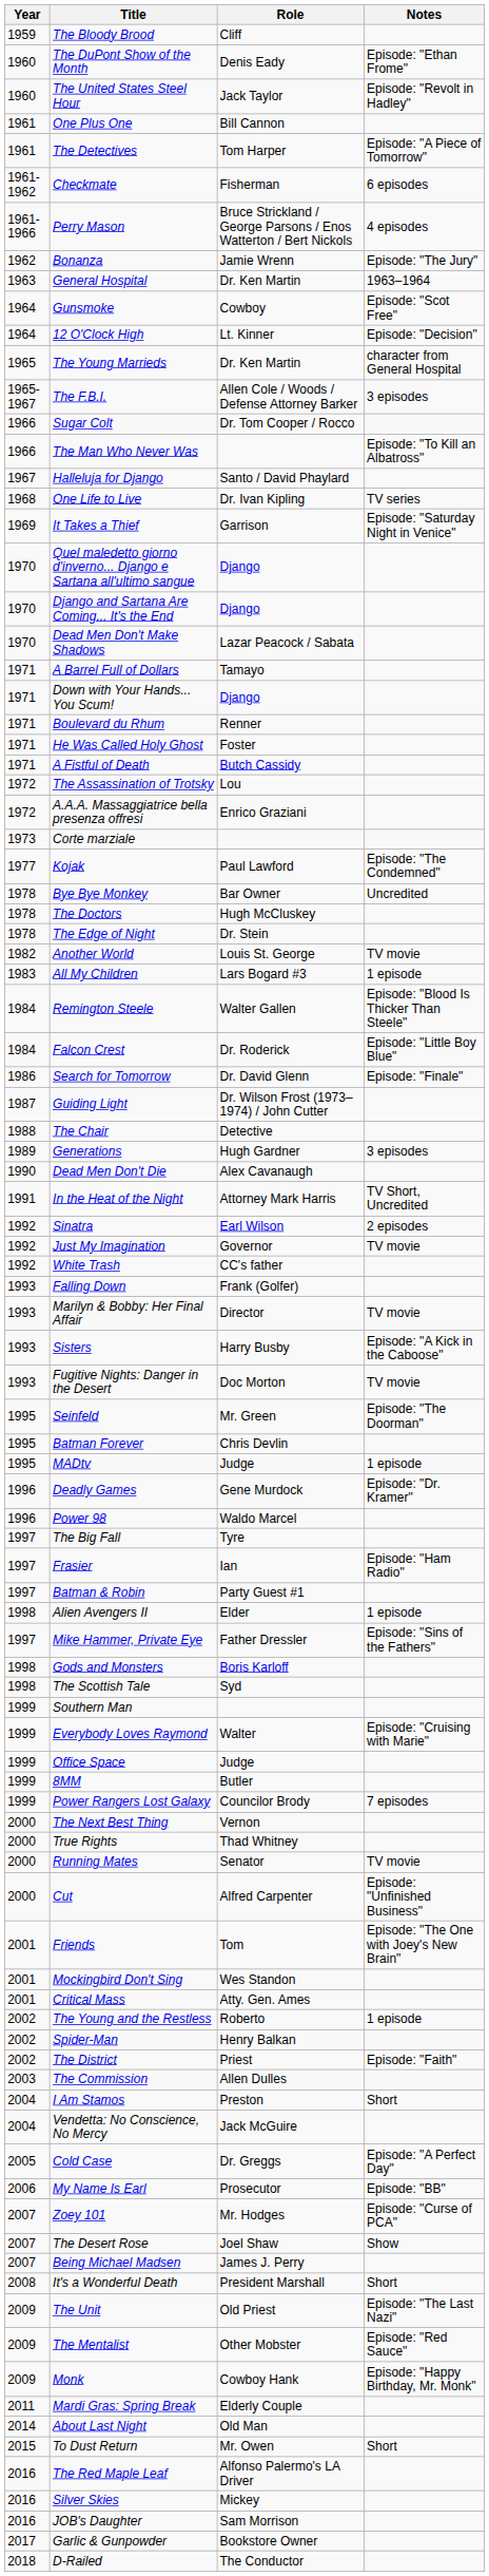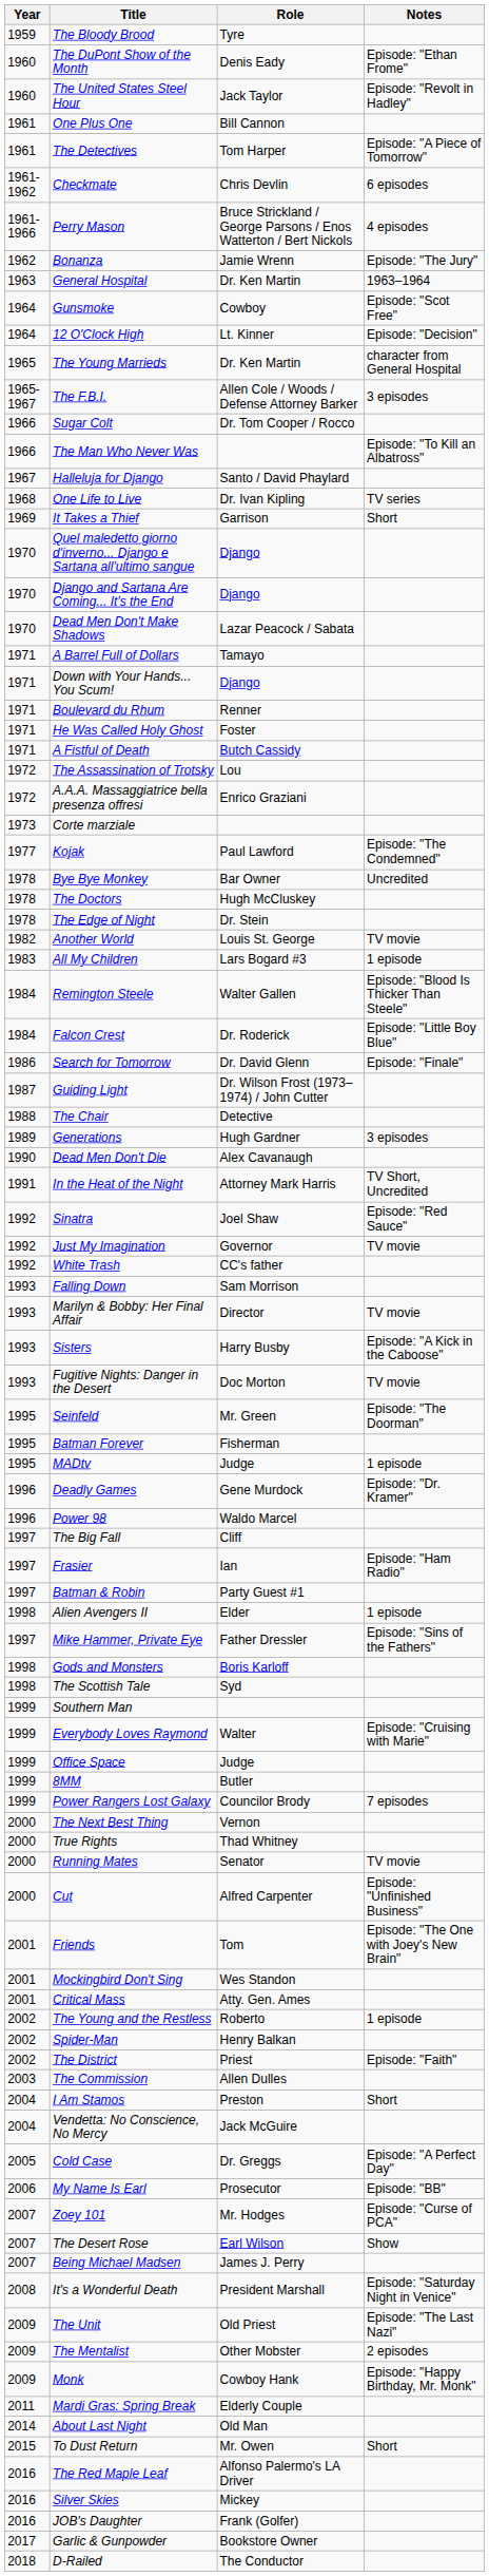The Bloody Brood | Role: Cliff -> Tyre
Checkmate | Role: Fisherman -> Chris Devlin
It Takes a Thief | Notes: Episode: "Saturday Night in Venice" -> Short
Sinatra | Role: Earl Wilson -> Joel Shaw
Sinatra | Notes: 2 episodes -> Episode: "Red Sauce"
Falling Down | Role: Frank (Golfer) -> Sam Morrison
Batman Forever | Role: Chris Devlin -> Fisherman
The Big Fall | Role: Tyre -> Cliff
The Desert Rose | Role: Joel Shaw -> Earl Wilson
It's a Wonderful Death | Notes: Short -> Episode: "Saturday Night in Venice"
The Mentalist | Notes: Episode: "Red Sauce" -> 2 episodes
JOB's Daughter | Role: Sam Morrison -> Frank (Golfer)
